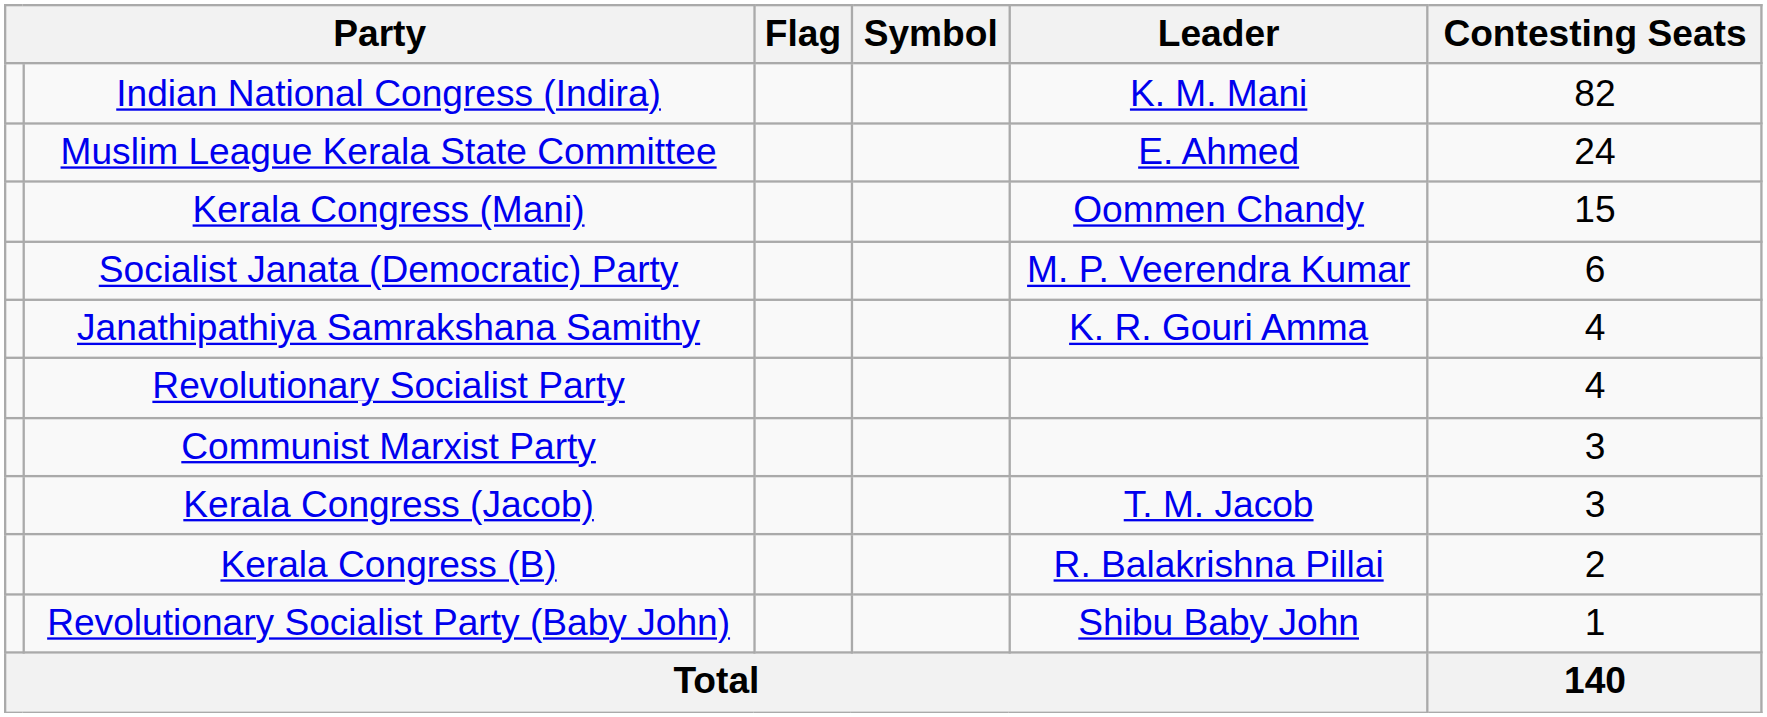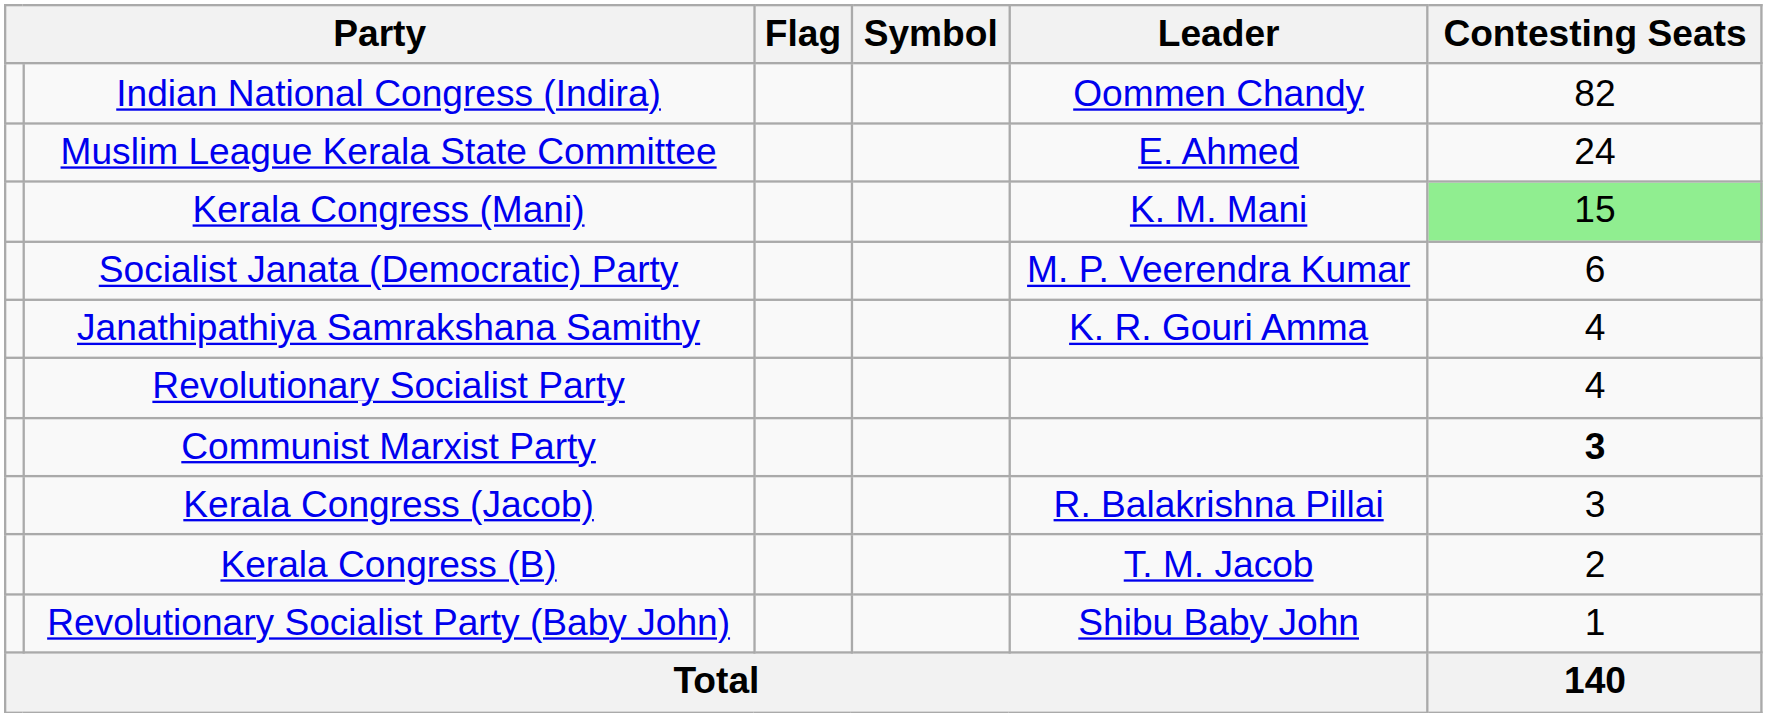Indian National Congress (Indira) | Leader: K. M. Mani -> Oommen Chandy
Kerala Congress (Mani) | Leader: Oommen Chandy -> K. M. Mani
Kerala Congress (Mani) | Contesting Seats: no background -> lightgreen background
Communist Marxist Party | Contesting Seats: normal -> bold
Kerala Congress (Jacob) | Leader: T. M. Jacob -> R. Balakrishna Pillai
Kerala Congress (B) | Leader: R. Balakrishna Pillai -> T. M. Jacob
